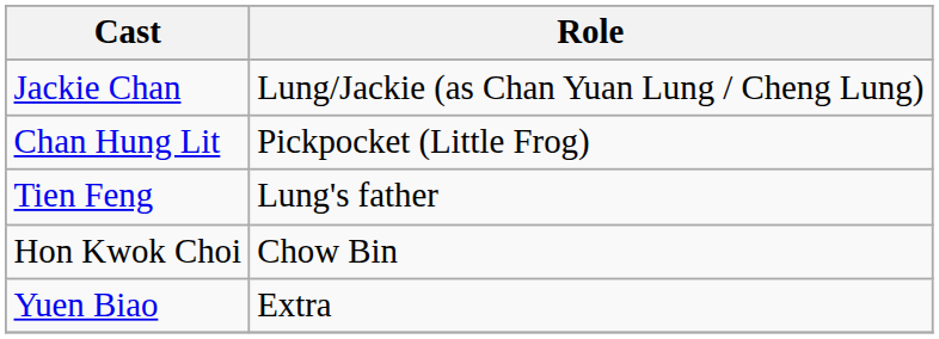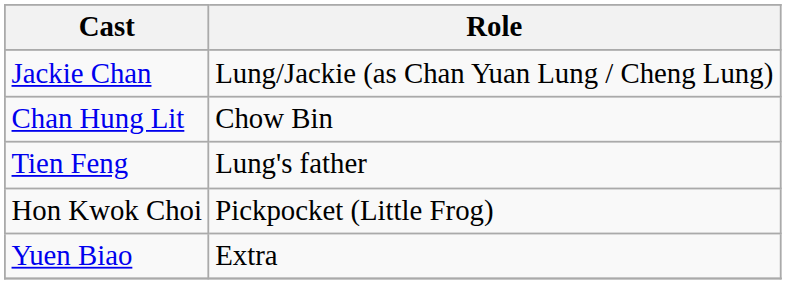Chan Hung Lit | Role: Pickpocket (Little Frog) -> Chow Bin
Hon Kwok Choi | Role: Chow Bin -> Pickpocket (Little Frog)
